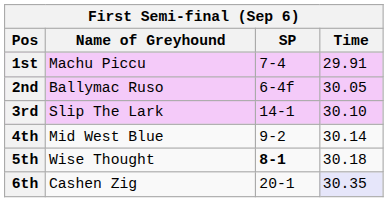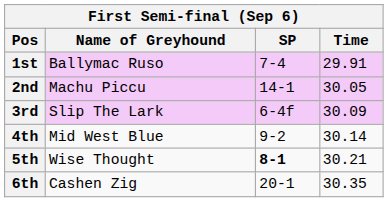1st | Name of Greyhound: Machu Piccu -> Ballymac Ruso
2nd | Name of Greyhound: Ballymac Ruso -> Machu Piccu
2nd | SP: 6-4f -> 14-1
3rd | SP: 14-1 -> 6-4f
3rd | Time: 30.10 -> 30.09
5th | Time: 30.18 -> 30.21
6th | Time: lavender background -> no background
